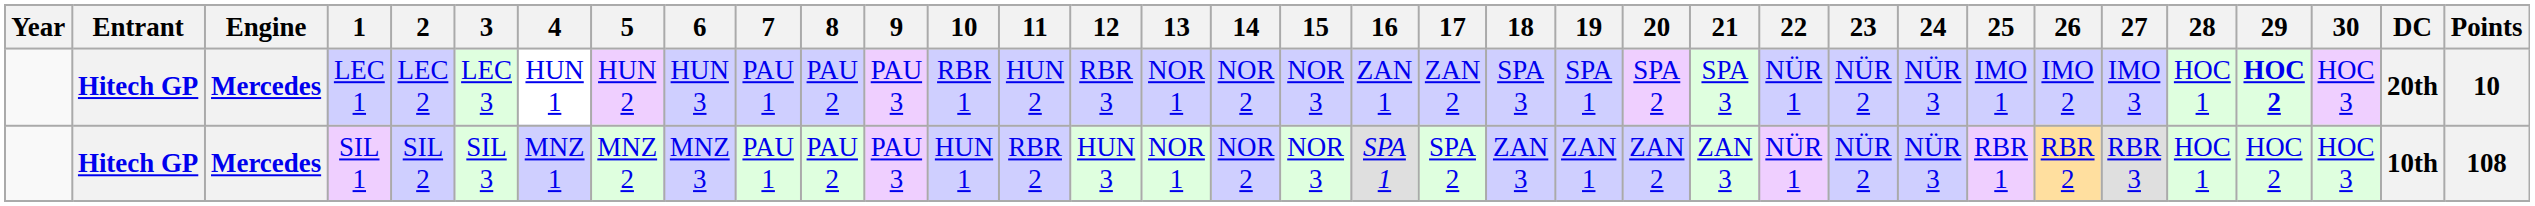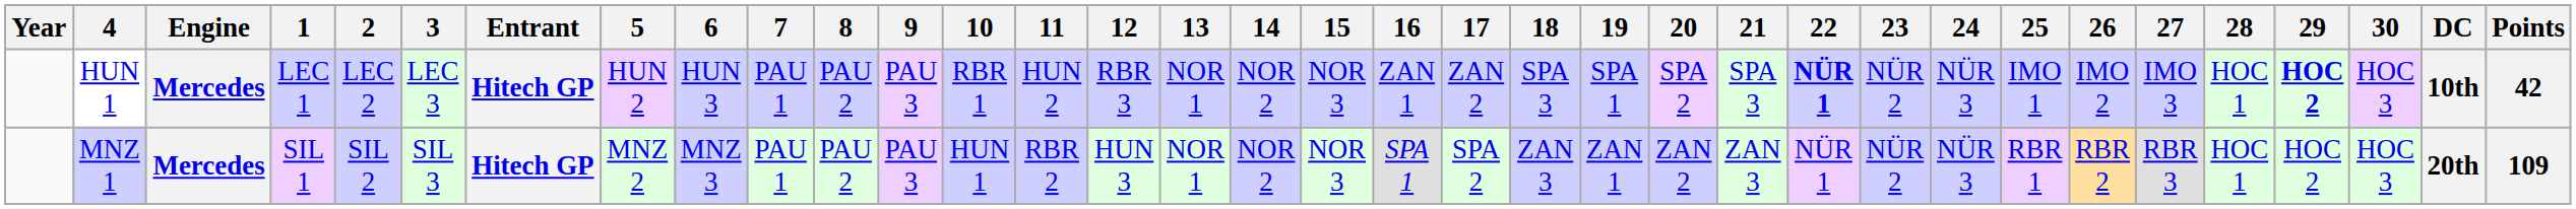columns swapped: Entrant <-> 4
LEC 1 | 22: normal -> bold
LEC 1 | DC: 20th -> 10th
LEC 1 | Points: 10 -> 42
SIL 1 | DC: 10th -> 20th
SIL 1 | Points: 108 -> 109
